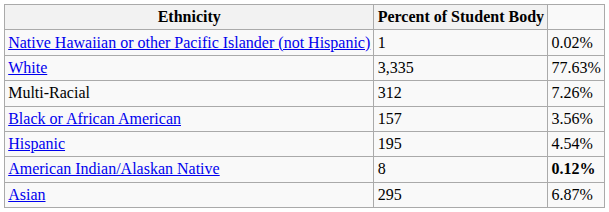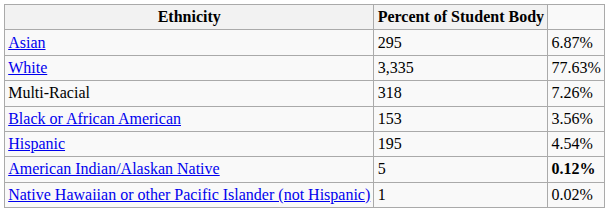rows swapped: Asian <-> Native Hawaiian or other Pacific Islander (not Hispanic)
Multi-Racial | Percent of Student Body: 312 -> 318
Black or African American | Percent of Student Body: 157 -> 153
American Indian/Alaskan Native | Percent of Student Body: 8 -> 5
